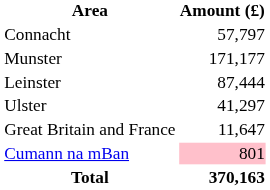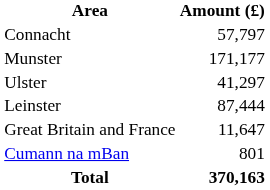rows swapped: Leinster <-> Ulster
Cumann na mBan | Amount (£): pink background -> no background
